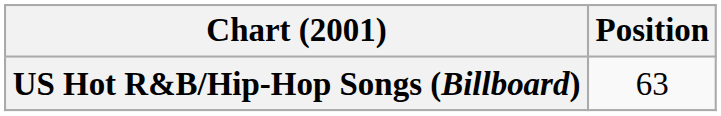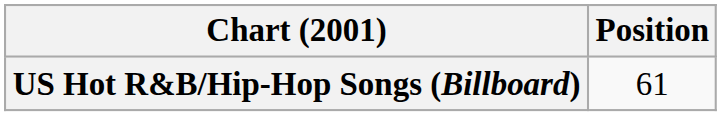US Hot R&B/Hip-Hop Songs (Billboard) | Position: 63 -> 61
